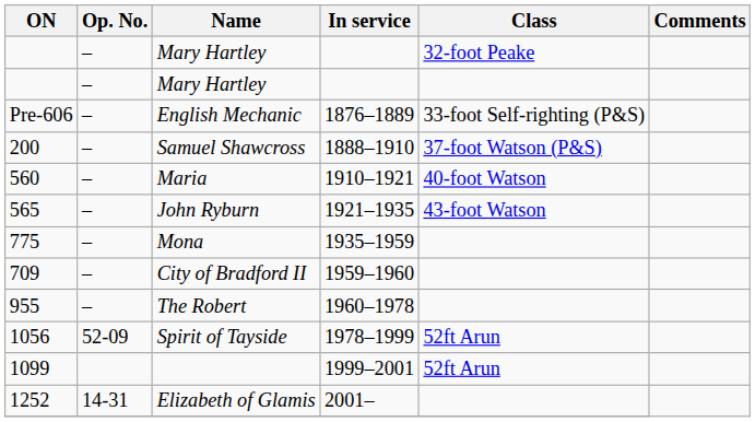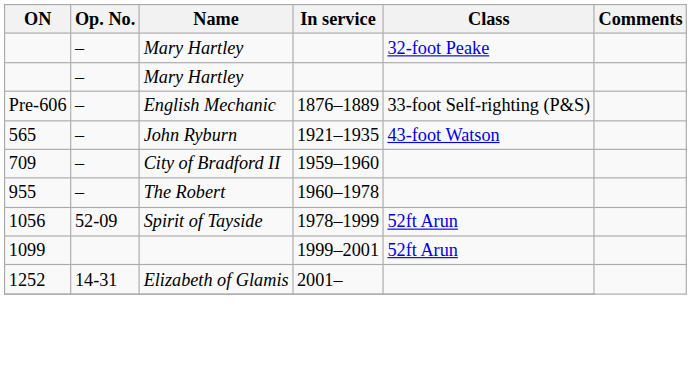- row: 200 | – | Samuel Shawcross | 1888–1910 | 37-foot Watson (P&S)
- row: 560 | – | Maria | 1910–1921 | 40-foot Watson
- row: 775 | – | Mona | 1935–1959
